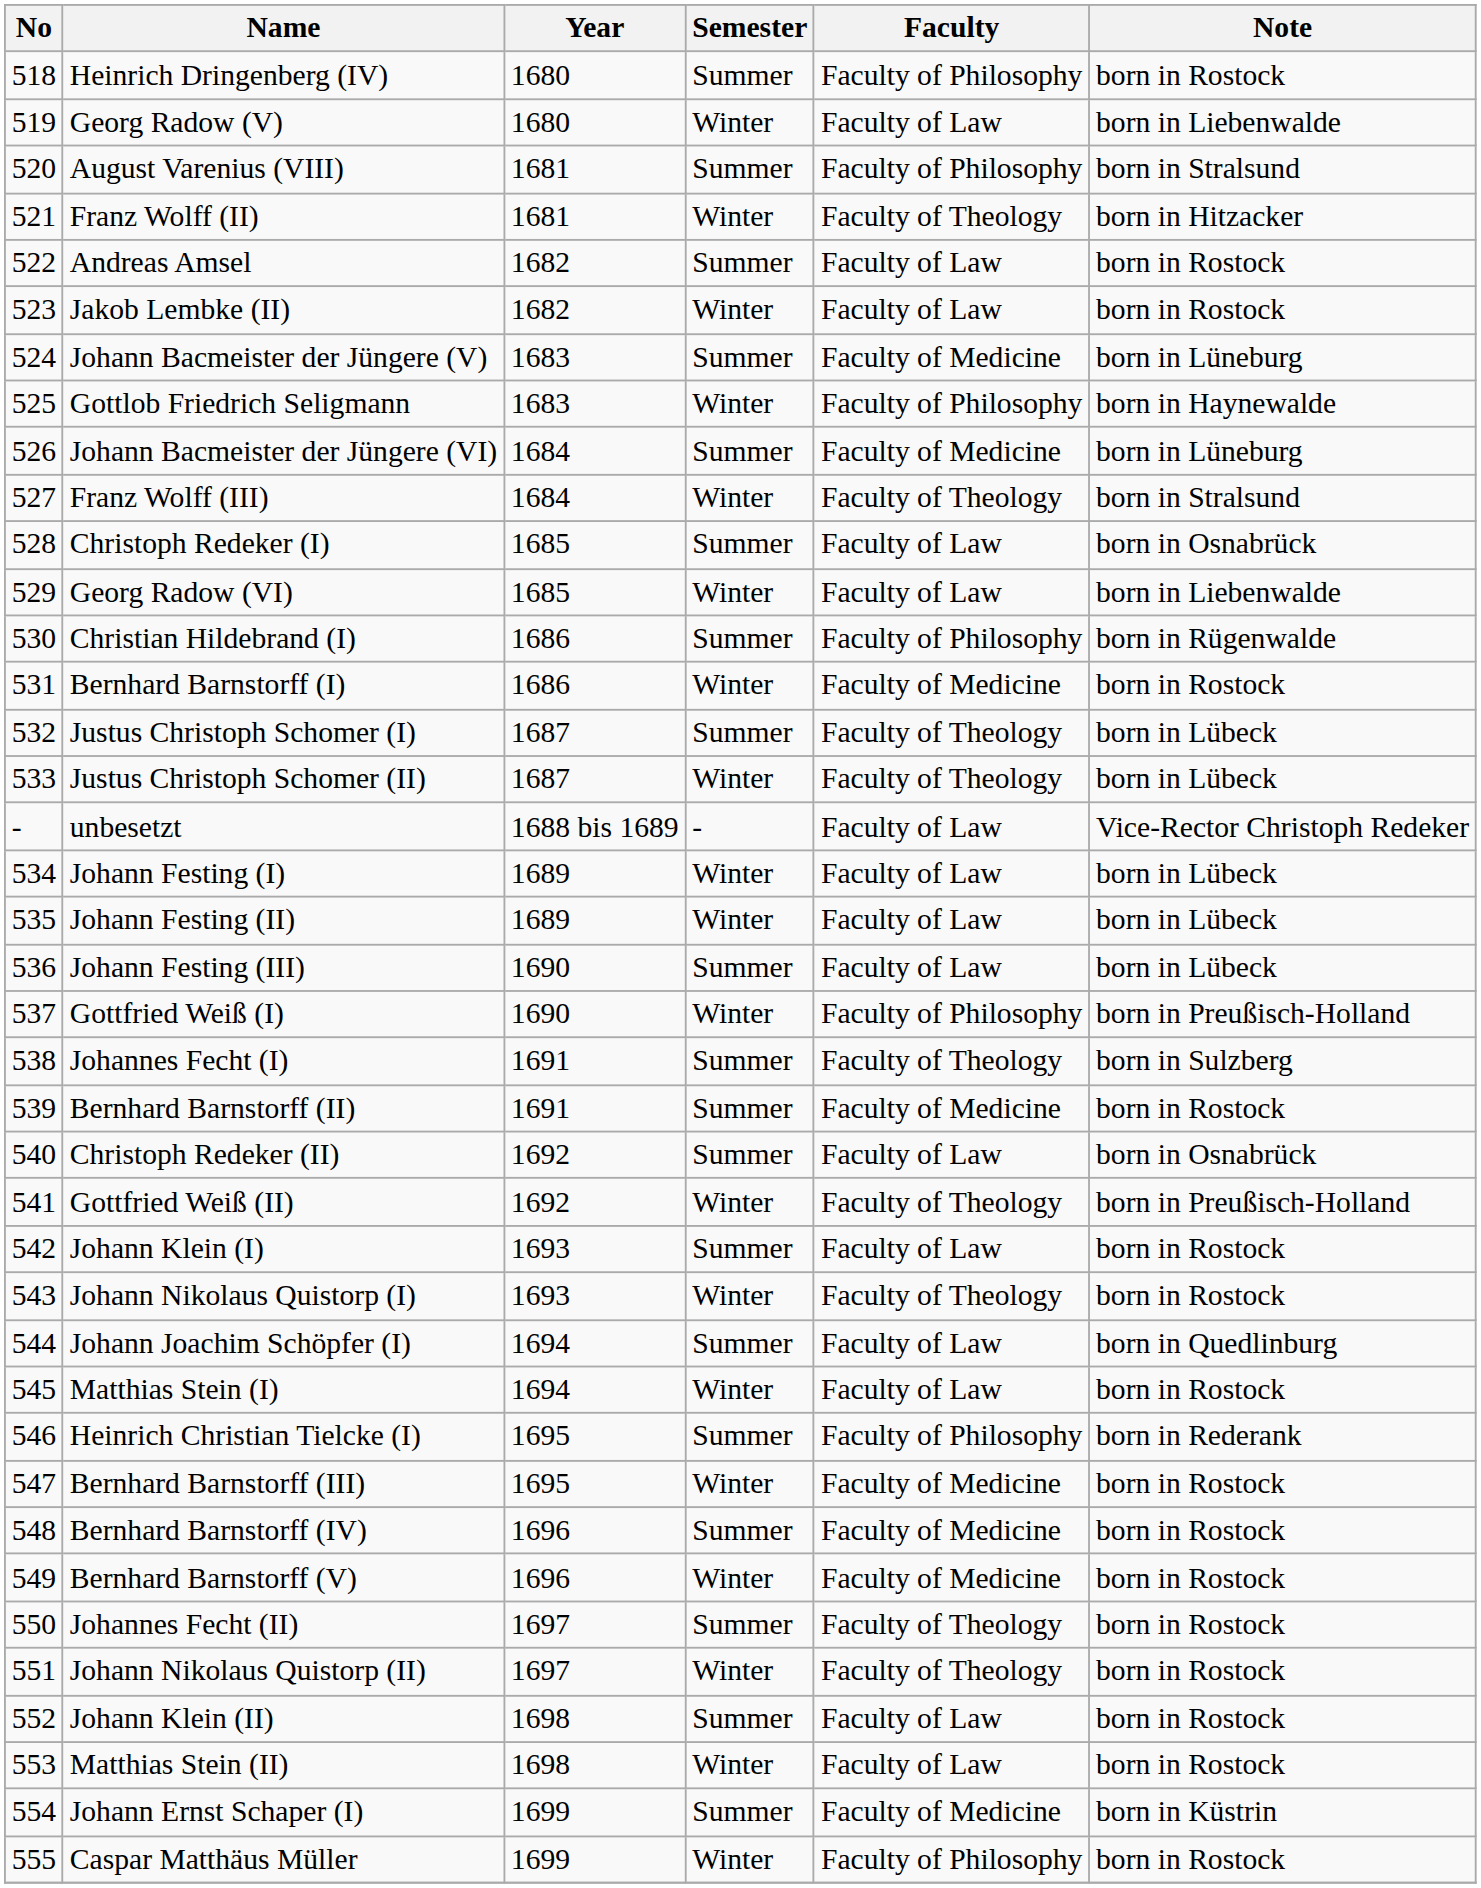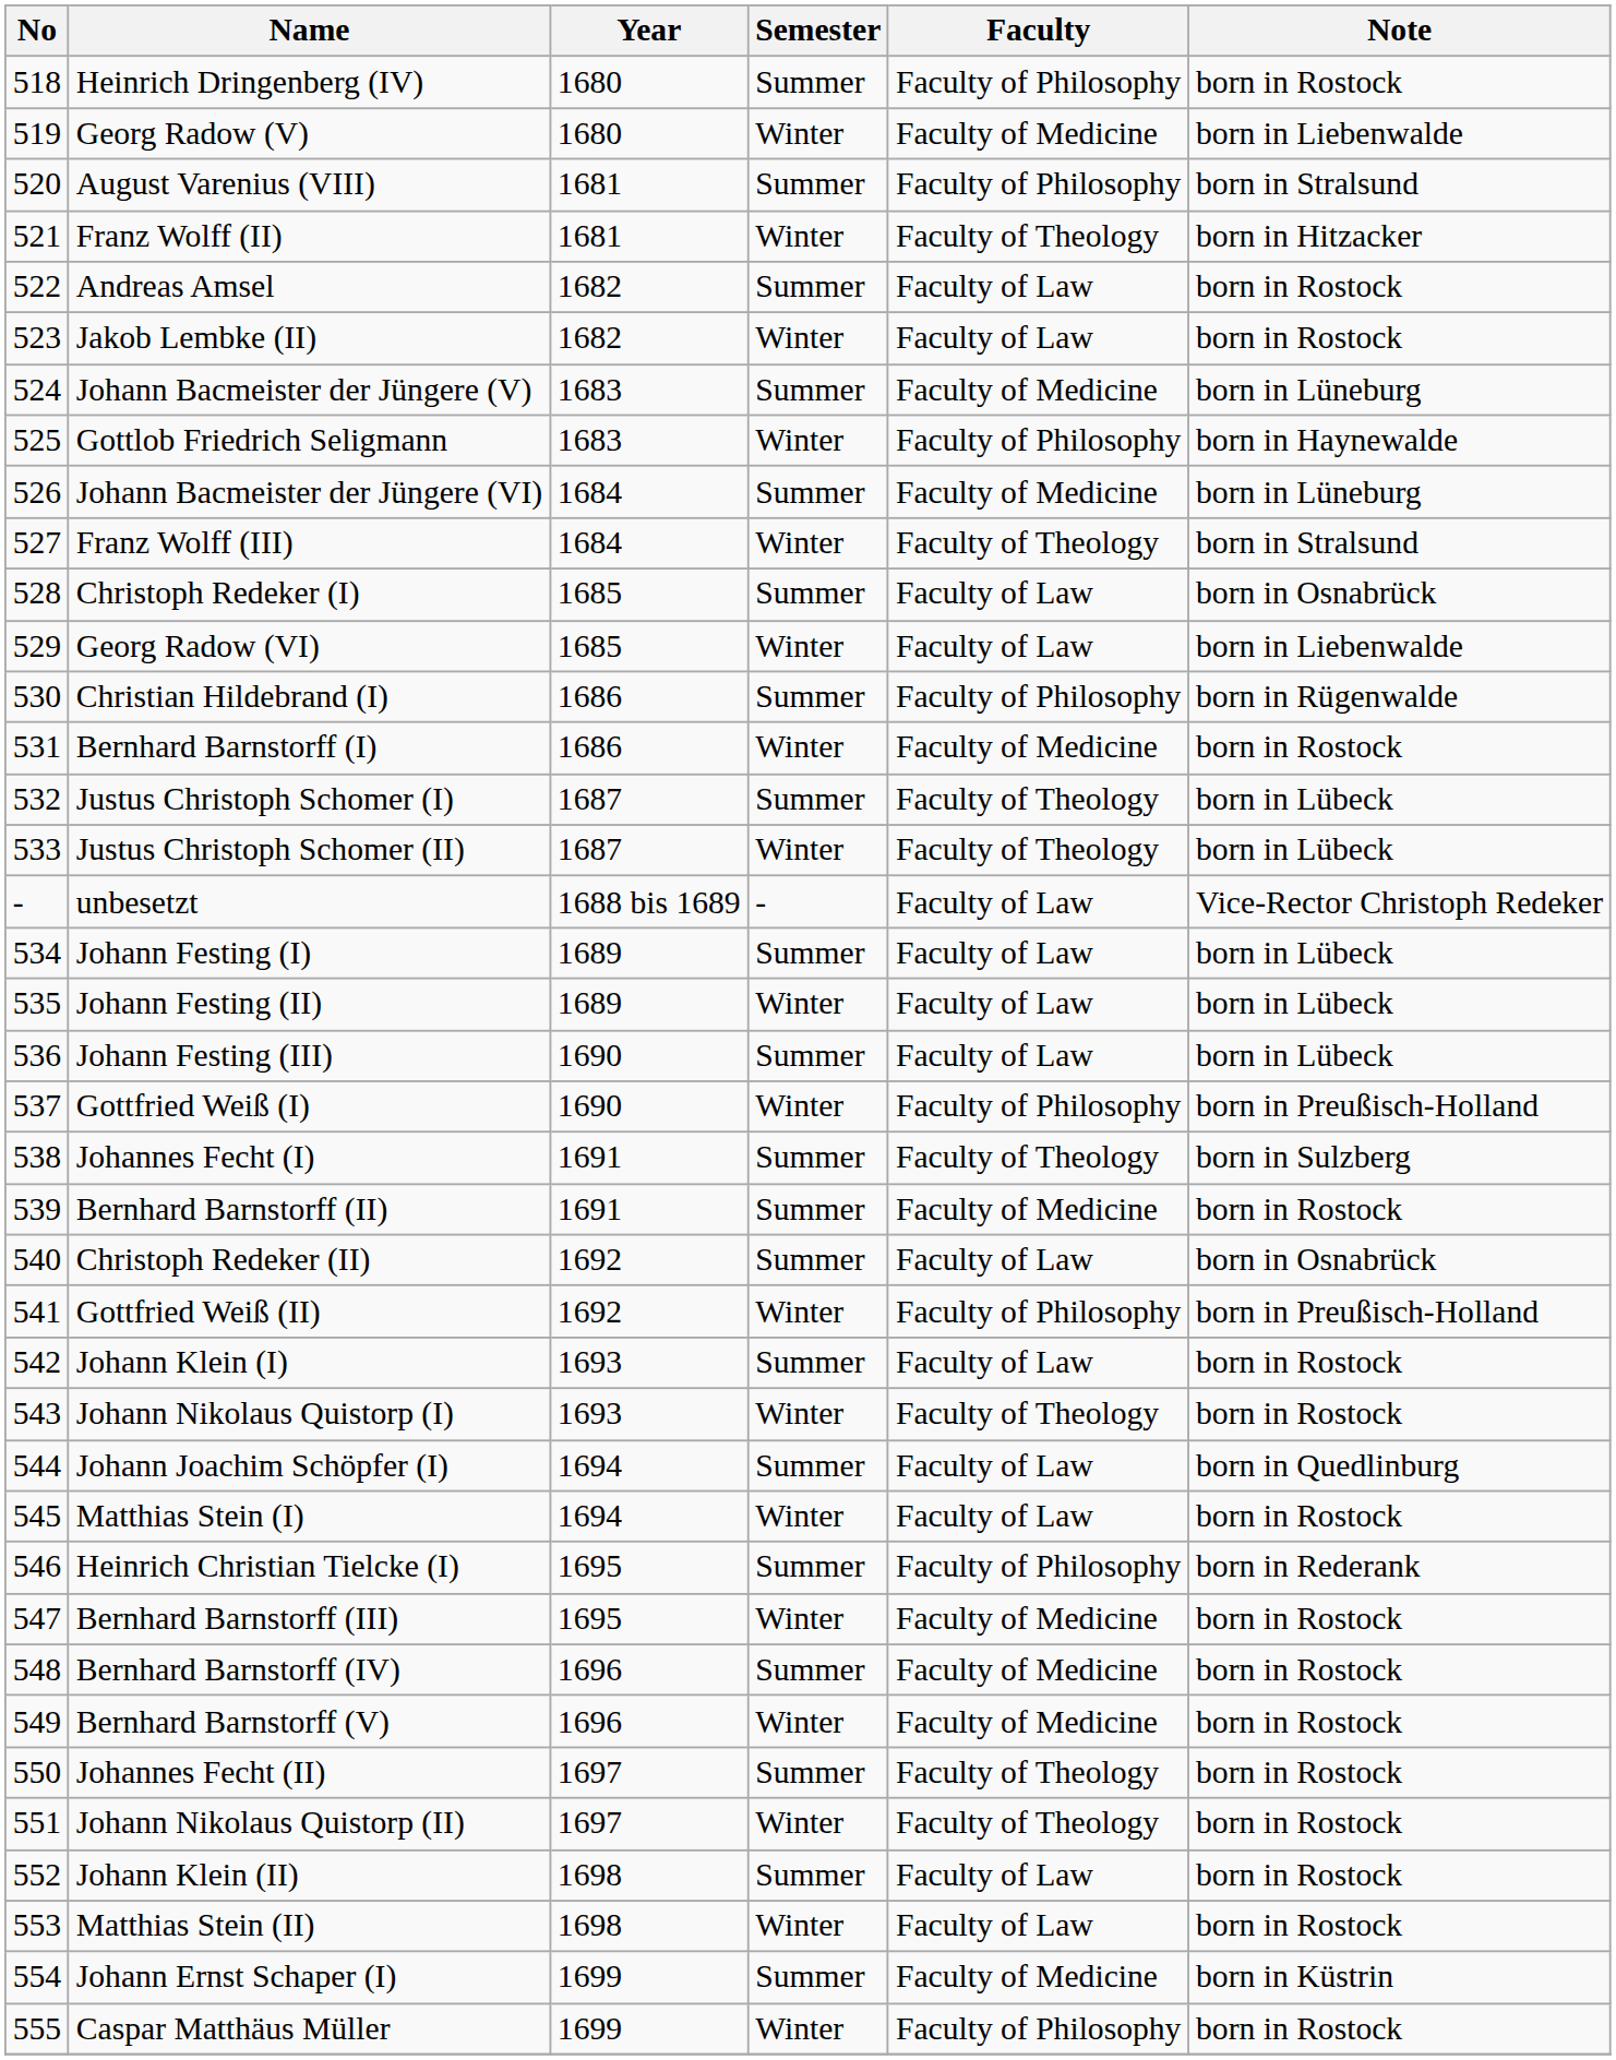Georg Radow (V) | Faculty: Faculty of Law -> Faculty of Medicine
Johann Festing (I) | Semester: Winter -> Summer
Gottfried Weiß (II) | Faculty: Faculty of Theology -> Faculty of Philosophy
